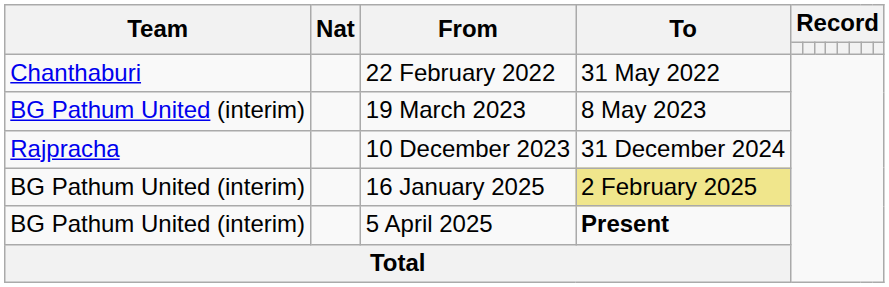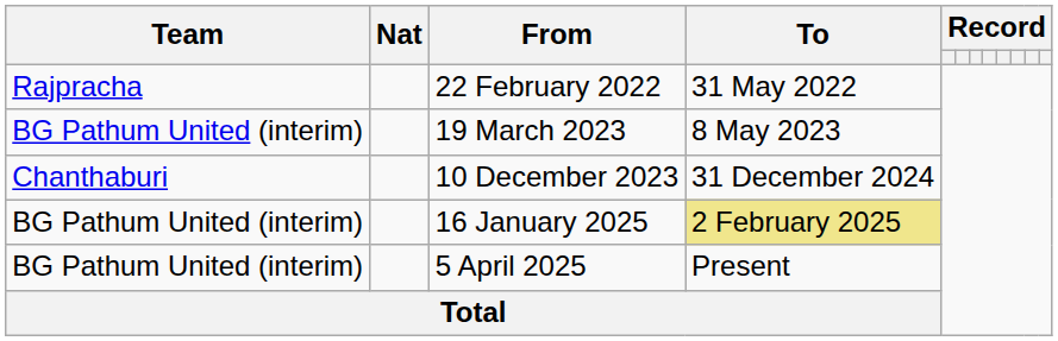22 February 2022 | Team: Chanthaburi -> Rajpracha
10 December 2023 | Team: Rajpracha -> Chanthaburi
5 April 2025 | To: bold -> normal
